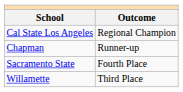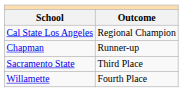Sacramento State | Outcome: Fourth Place -> Third Place
Willamette | Outcome: Third Place -> Fourth Place
